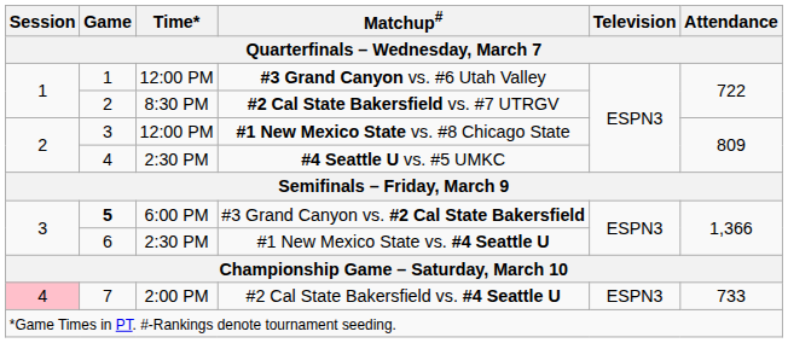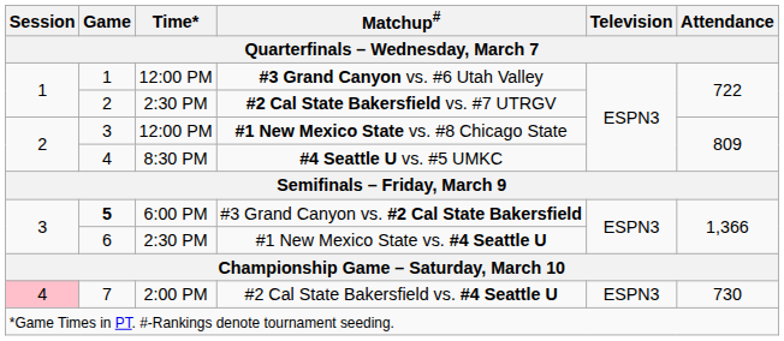#2 Cal State Bakersfield vs. #7 UTRGV | Time*: 8:30 PM -> 2:30 PM
#4 Seattle U vs. #5 UMKC | Time*: 2:30 PM -> 8:30 PM
#2 Cal State Bakersfield vs. #4 Seattle U | Attendance: 733 -> 730
